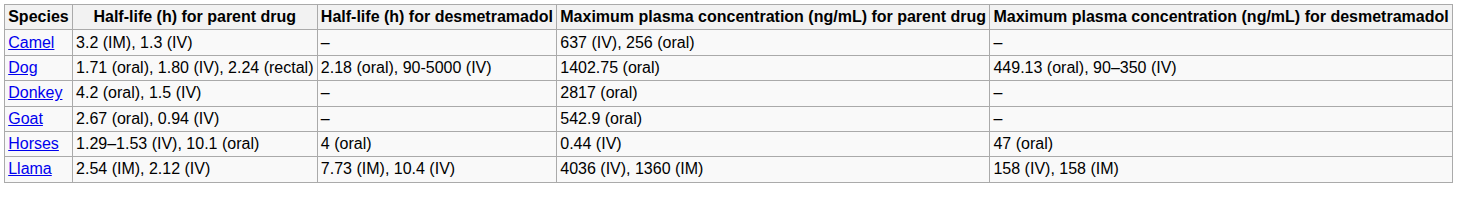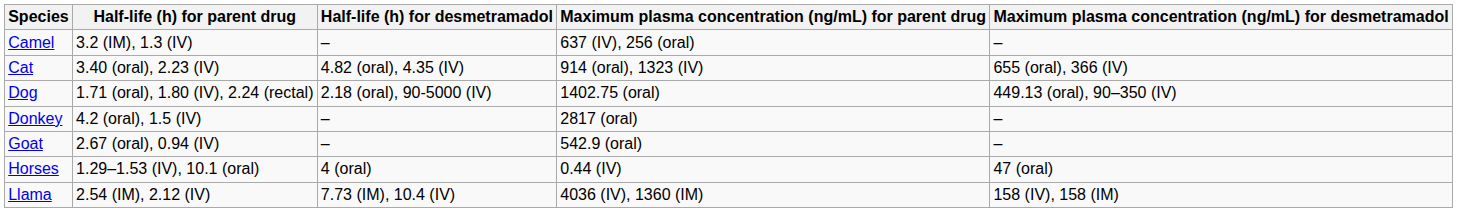+ row: Cat | 3.40 (oral), 2.23 (IV) | 4.82 (oral), 4.35 (IV) | 914 (oral), 1323 (IV) | 655 (oral), 366 (IV)
